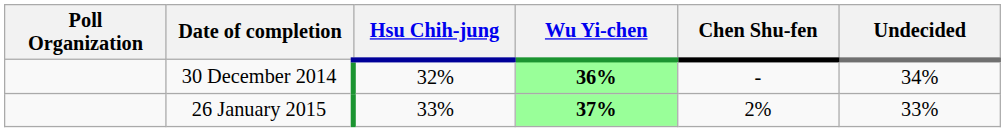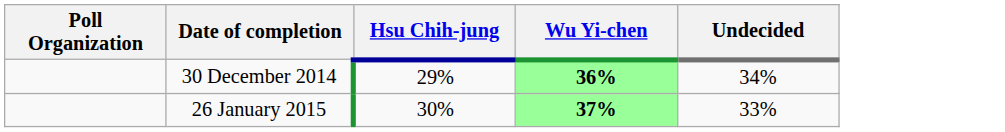- column: Chen Shu-fen | - | 2%
30 December 2014 | Hsu Chih-jung: 32% -> 29%
26 January 2015 | Hsu Chih-jung: 33% -> 30%
